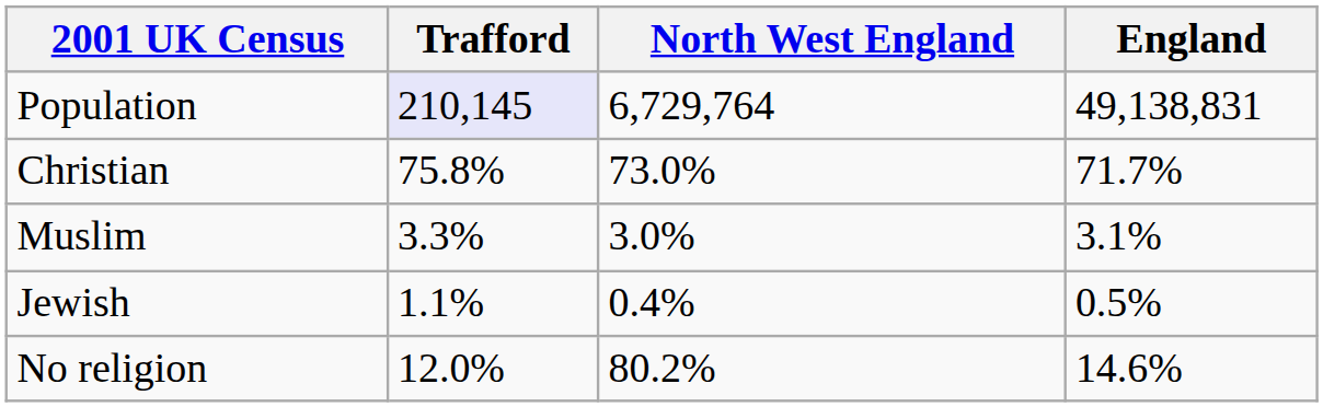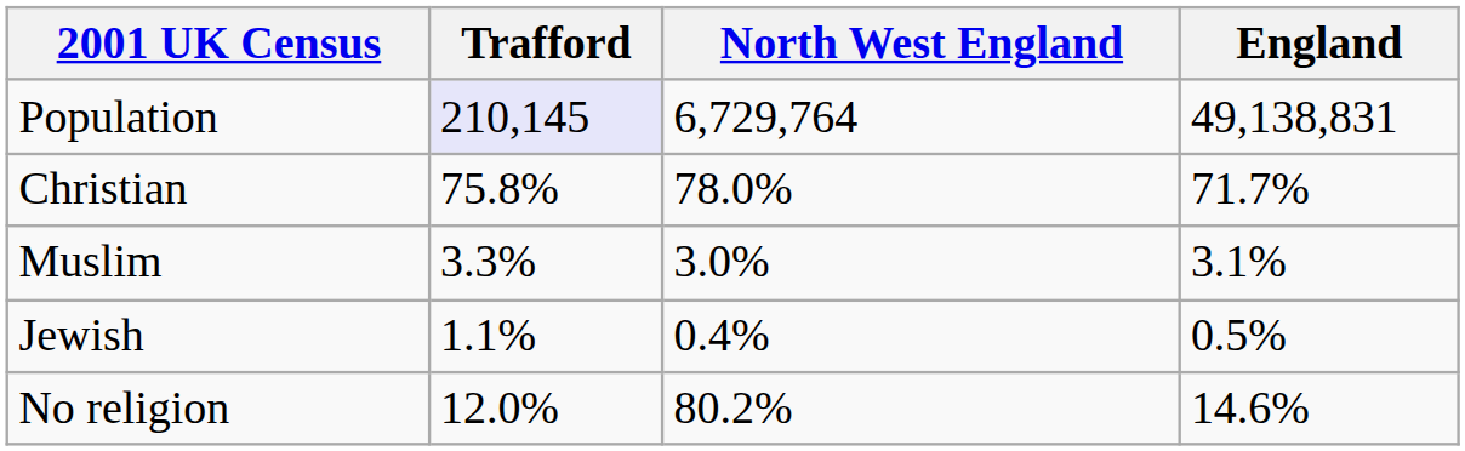Christian | North West England: 73.0% -> 78.0%
